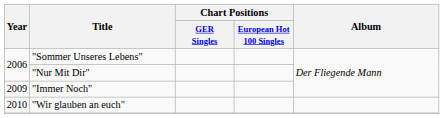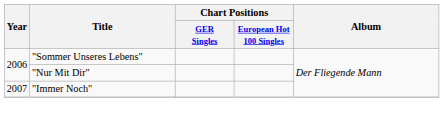"Immer Noch" | Year: 2009 -> 2007
- row: 2010 | "Wir glauben an euch"
